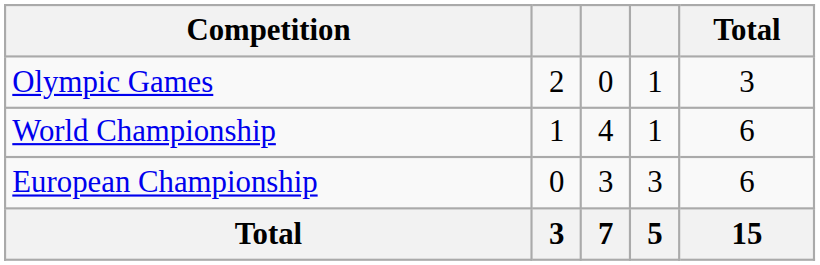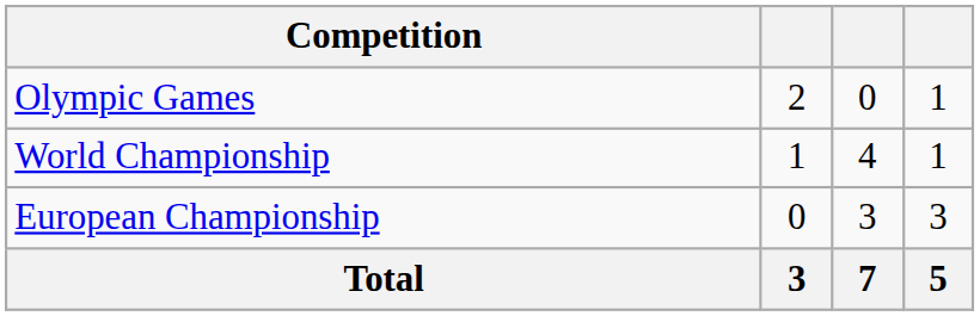- column: Total | 3 | 6 | 6 | 15
